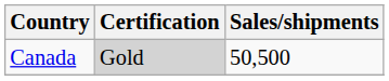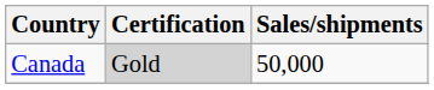Canada | Sales/shipments: 50,500 -> 50,000
